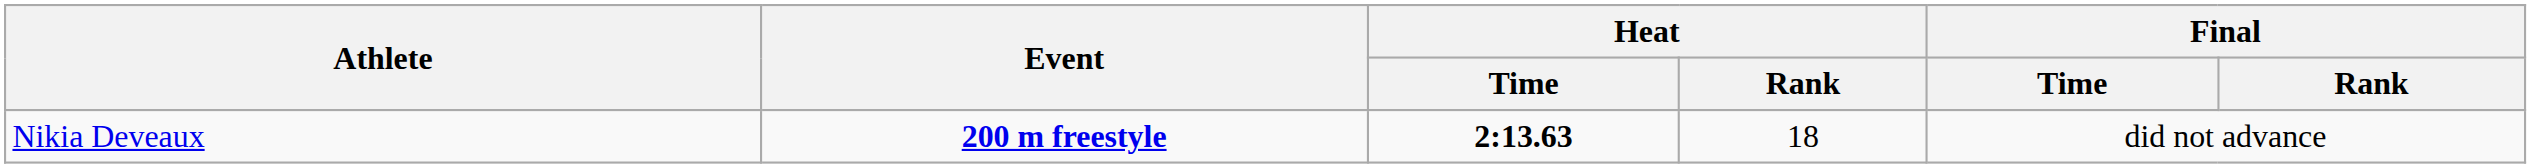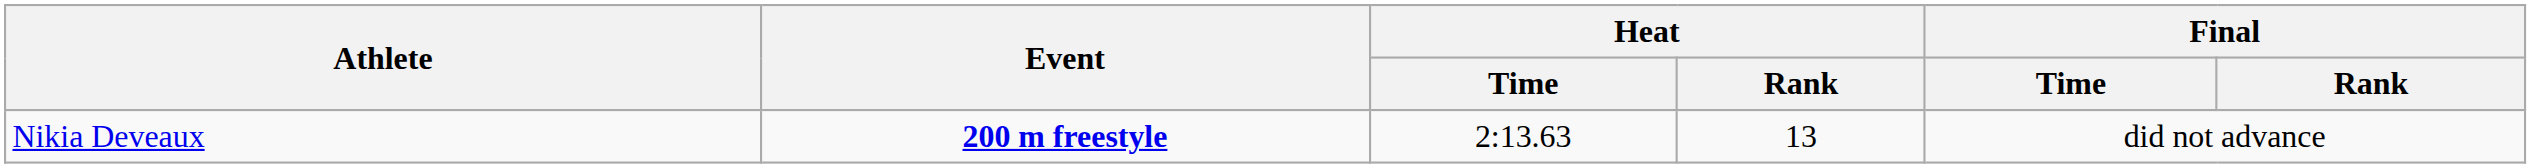Nikia Deveaux | Heat / Time: bold -> normal
Nikia Deveaux | Heat / Rank: 18 -> 13
